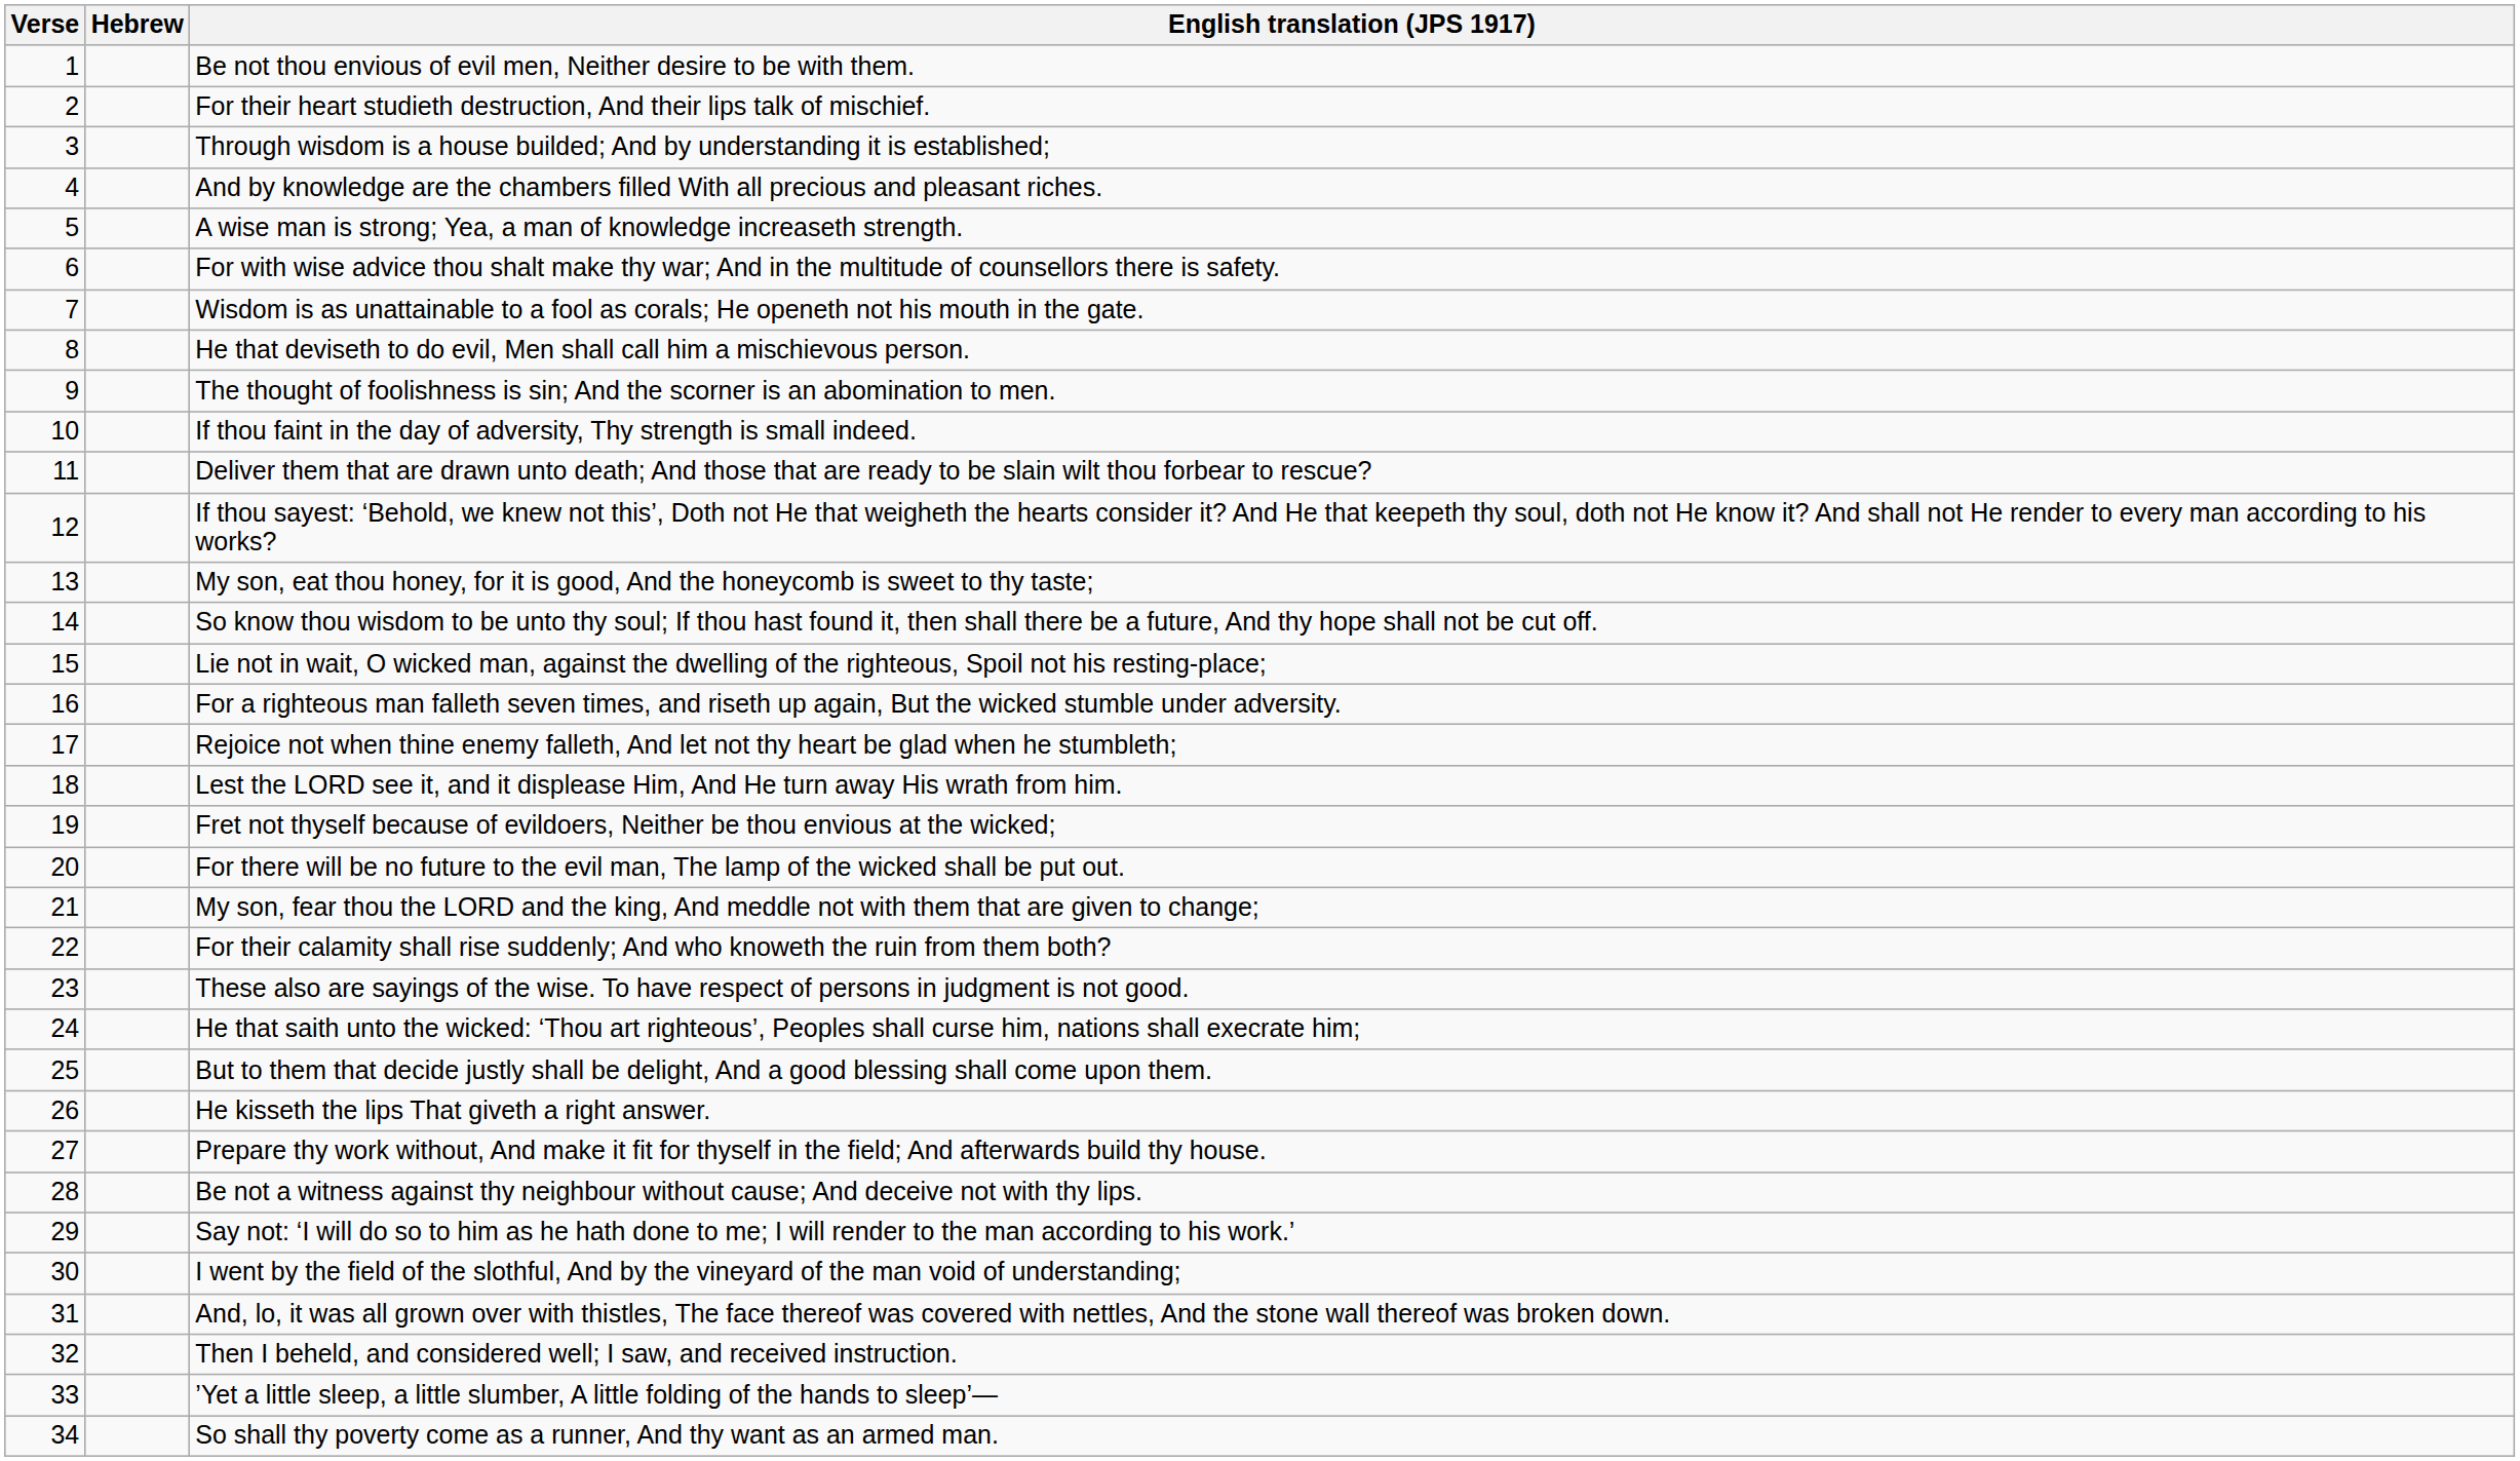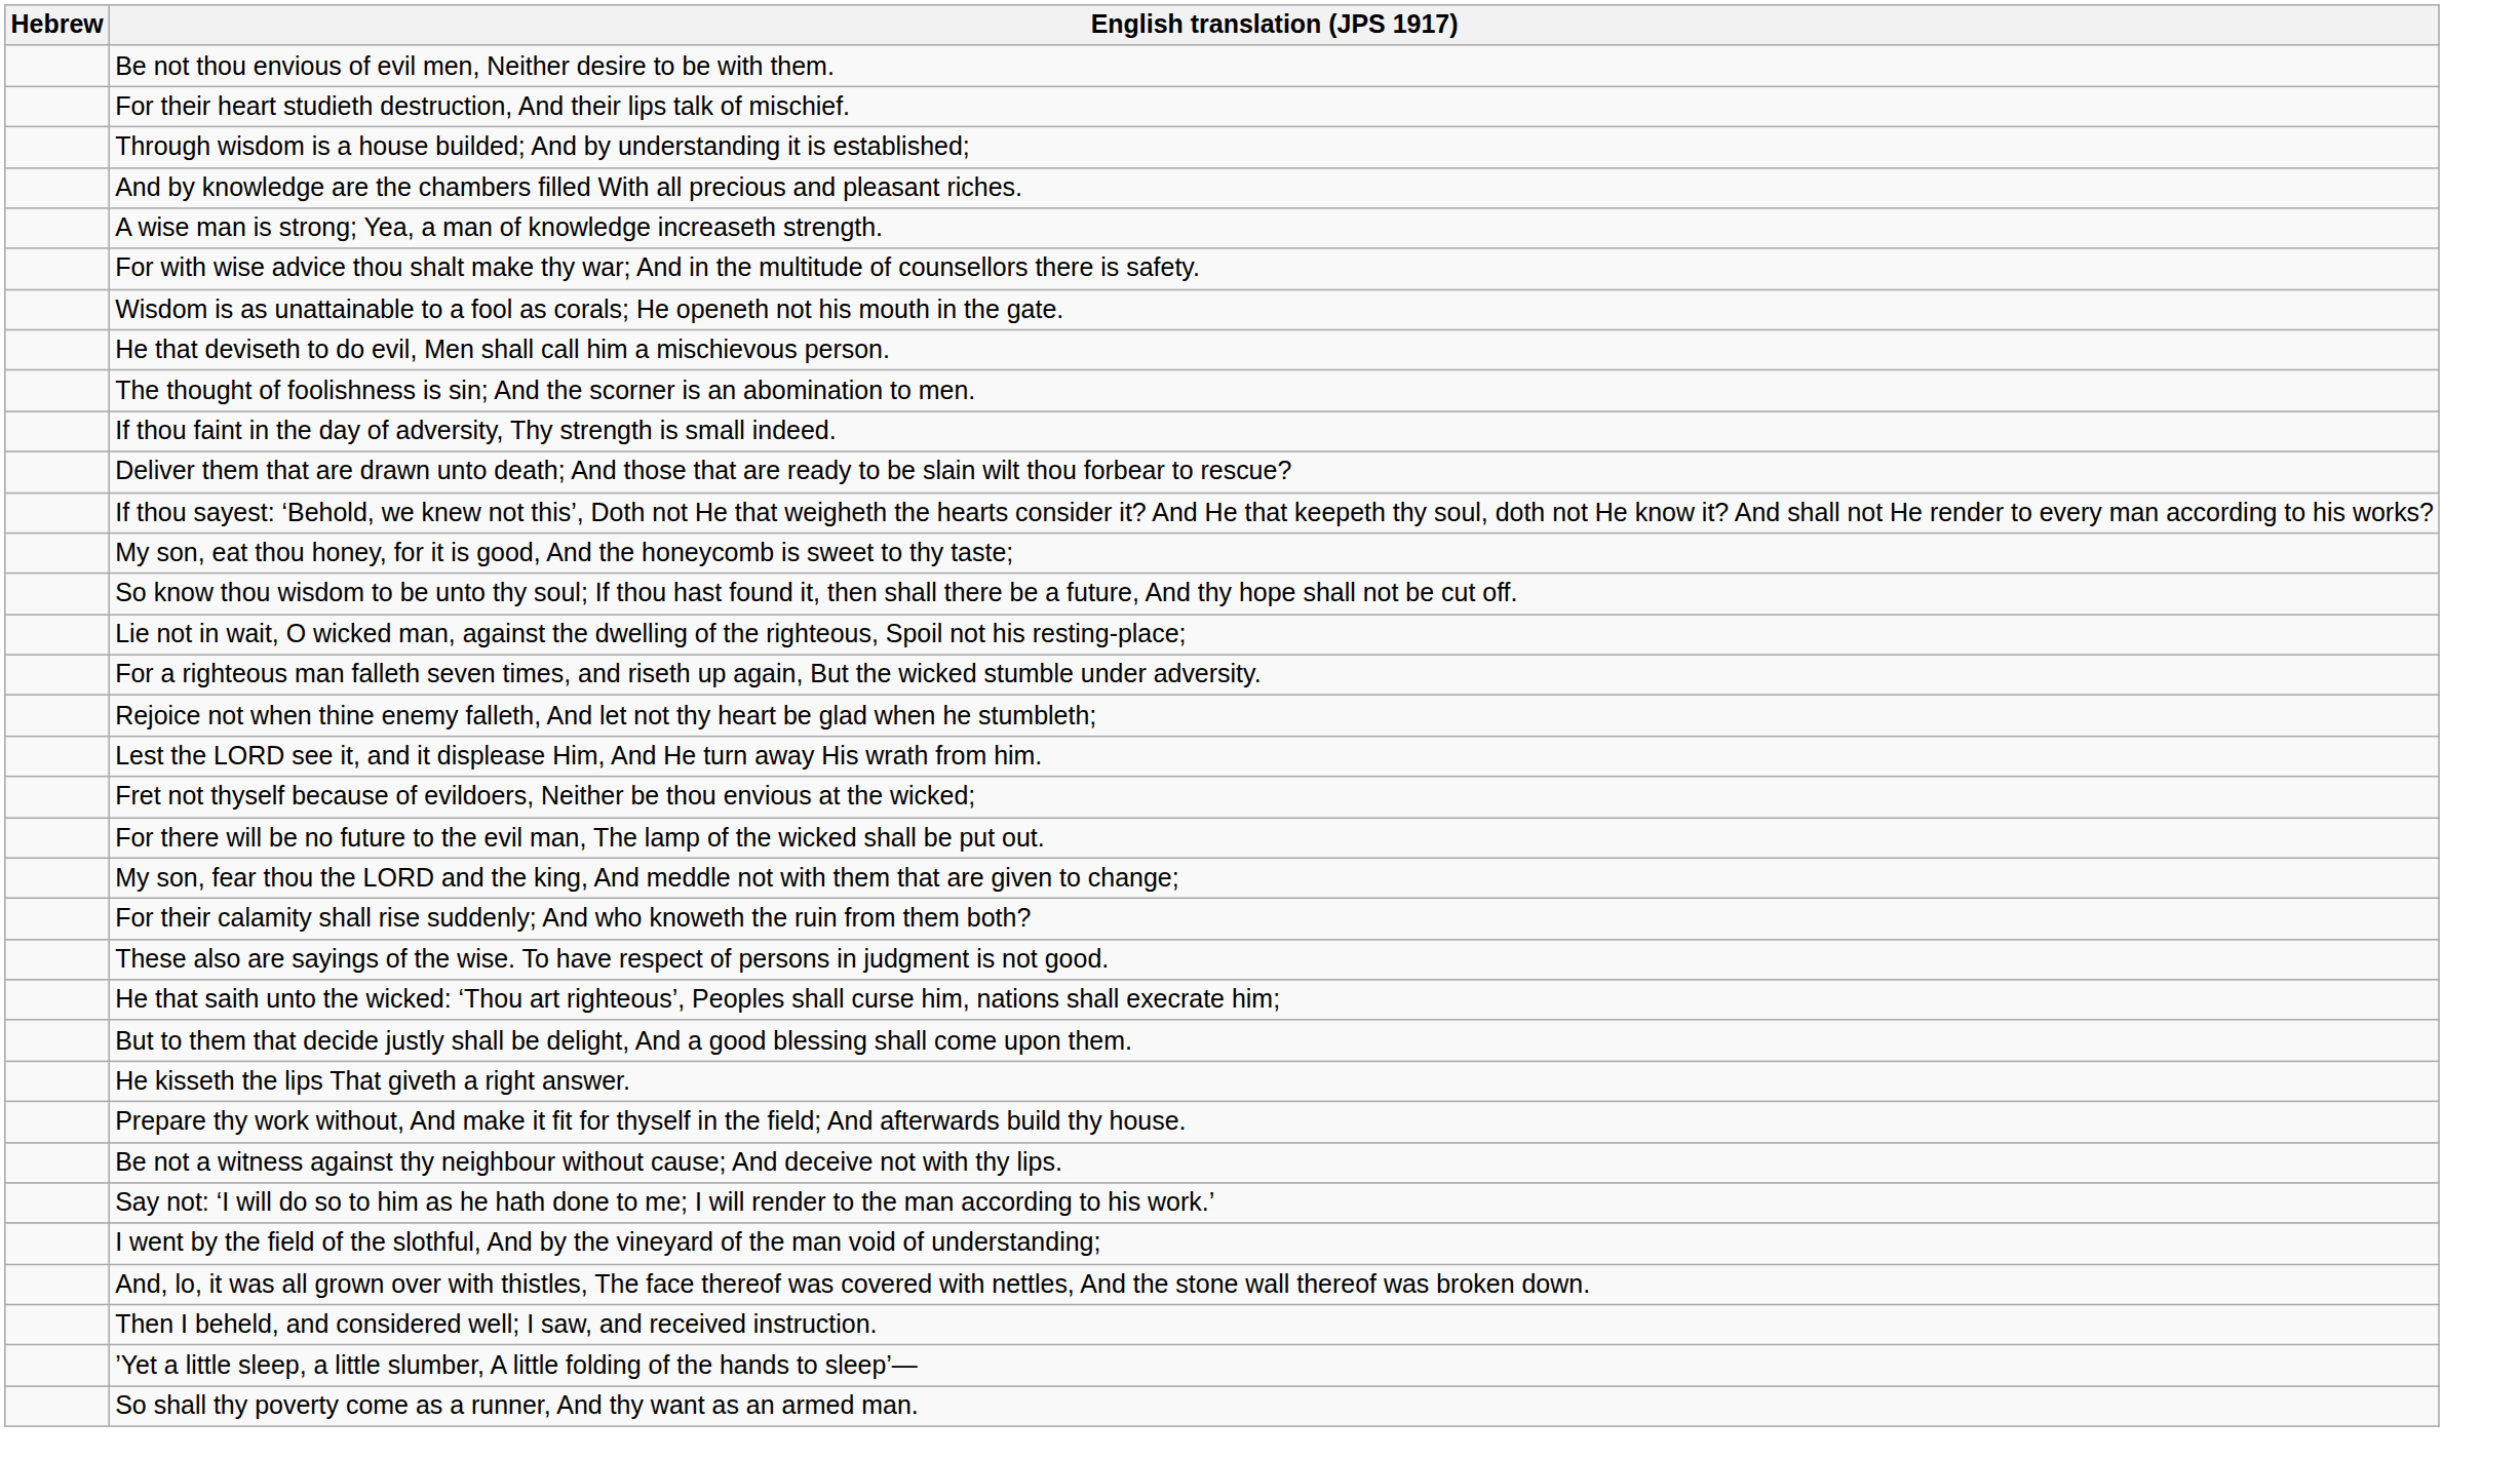- column: Verse | 1 | 2 | 3 | 4 | 5 | 6 | 7 | 8 | 9 | 10 | 11 | 12 | 13 | 14 | 15 | 16 | 17 | 18 | 19 | 20 | 21 | 22 | 23 | 24 | 25 | 26 | 27 | 28 | 29 | 30 | 31 | 32 | 33 | 34
